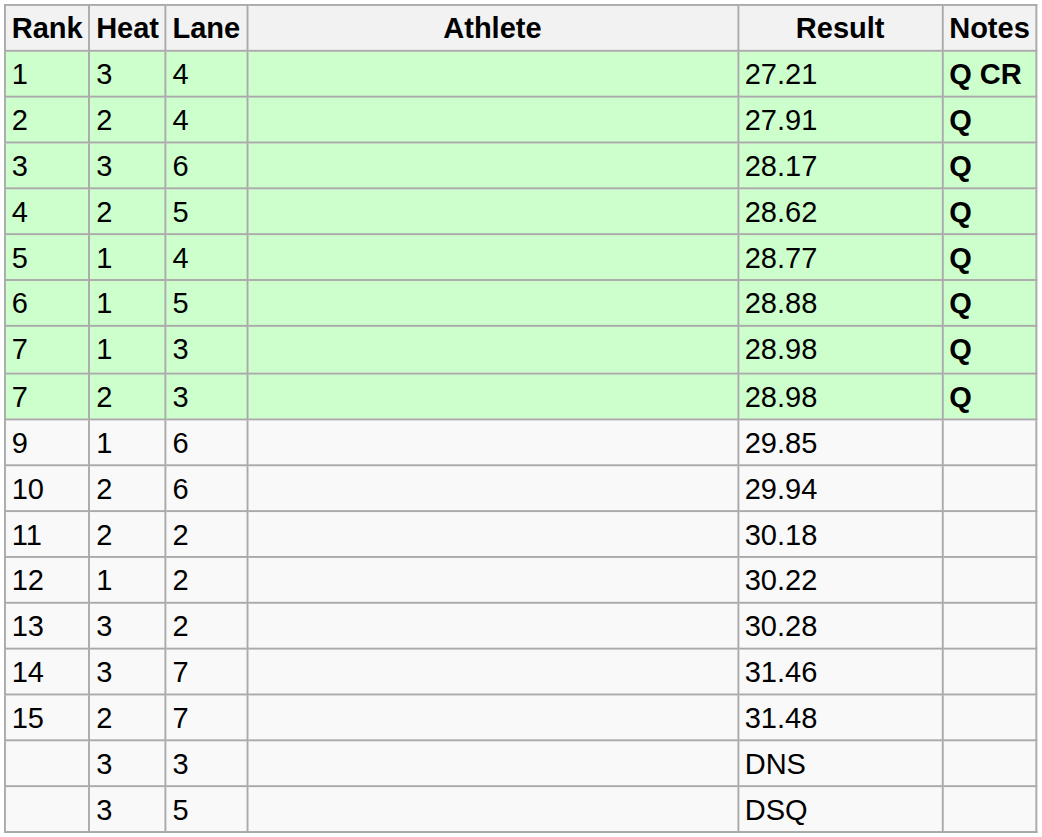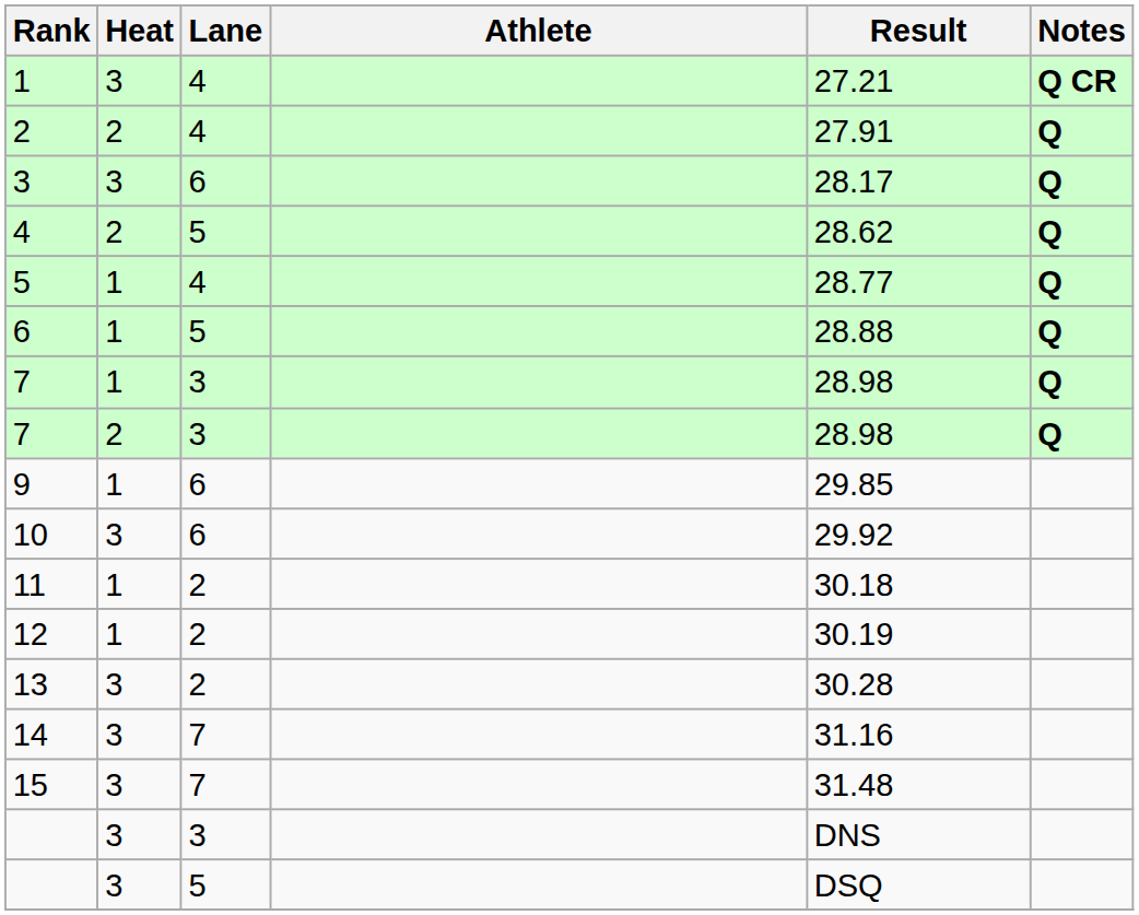10 | Heat: 2 -> 3
10 | Result: 29.94 -> 29.92
11 | Heat: 2 -> 1
12 | Result: 30.22 -> 30.19
14 | Result: 31.46 -> 31.16
15 | Heat: 2 -> 3
